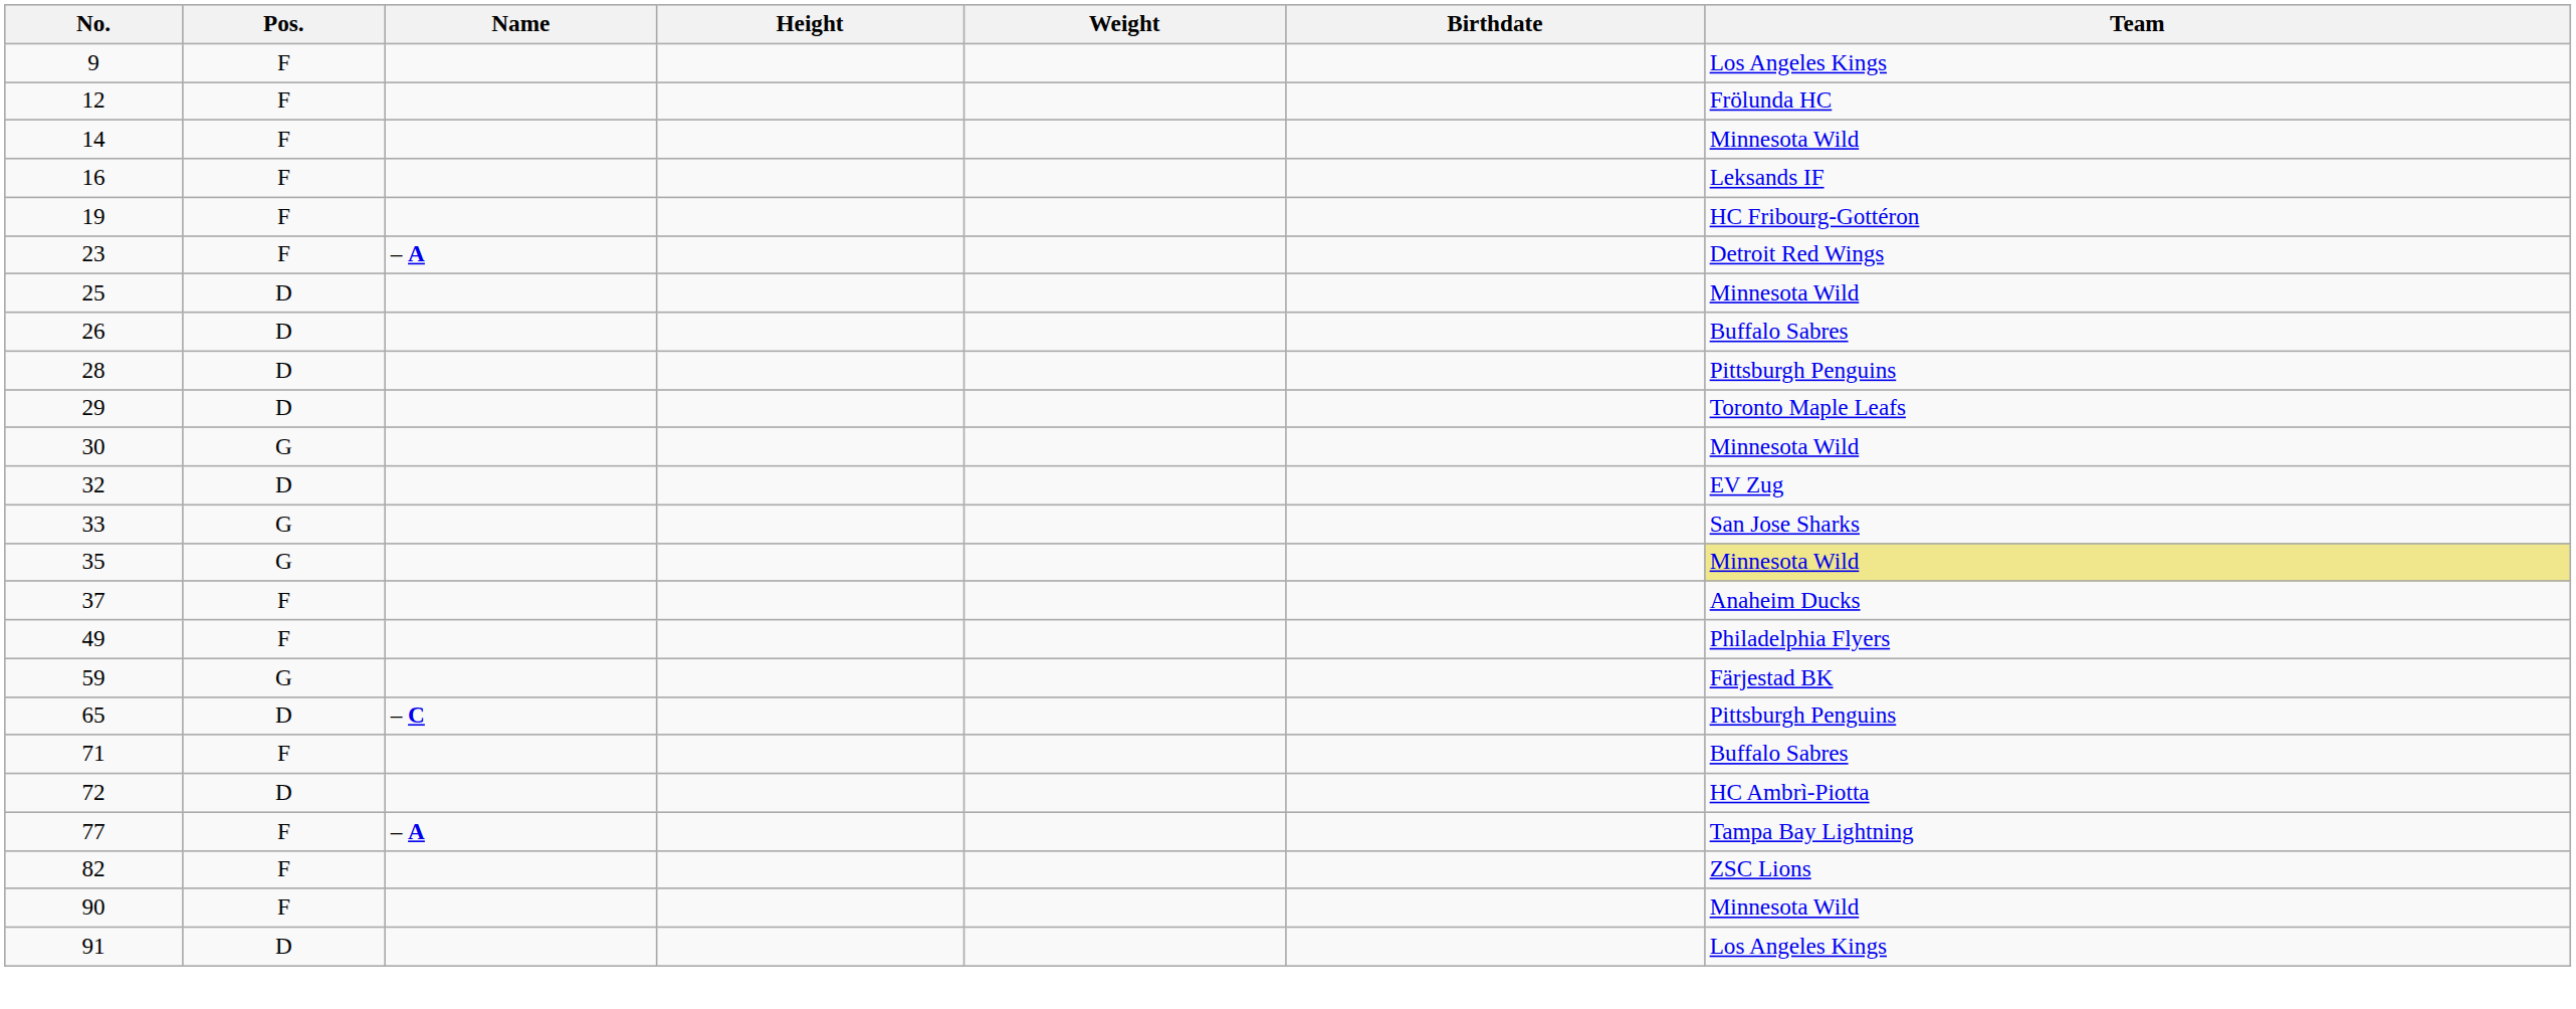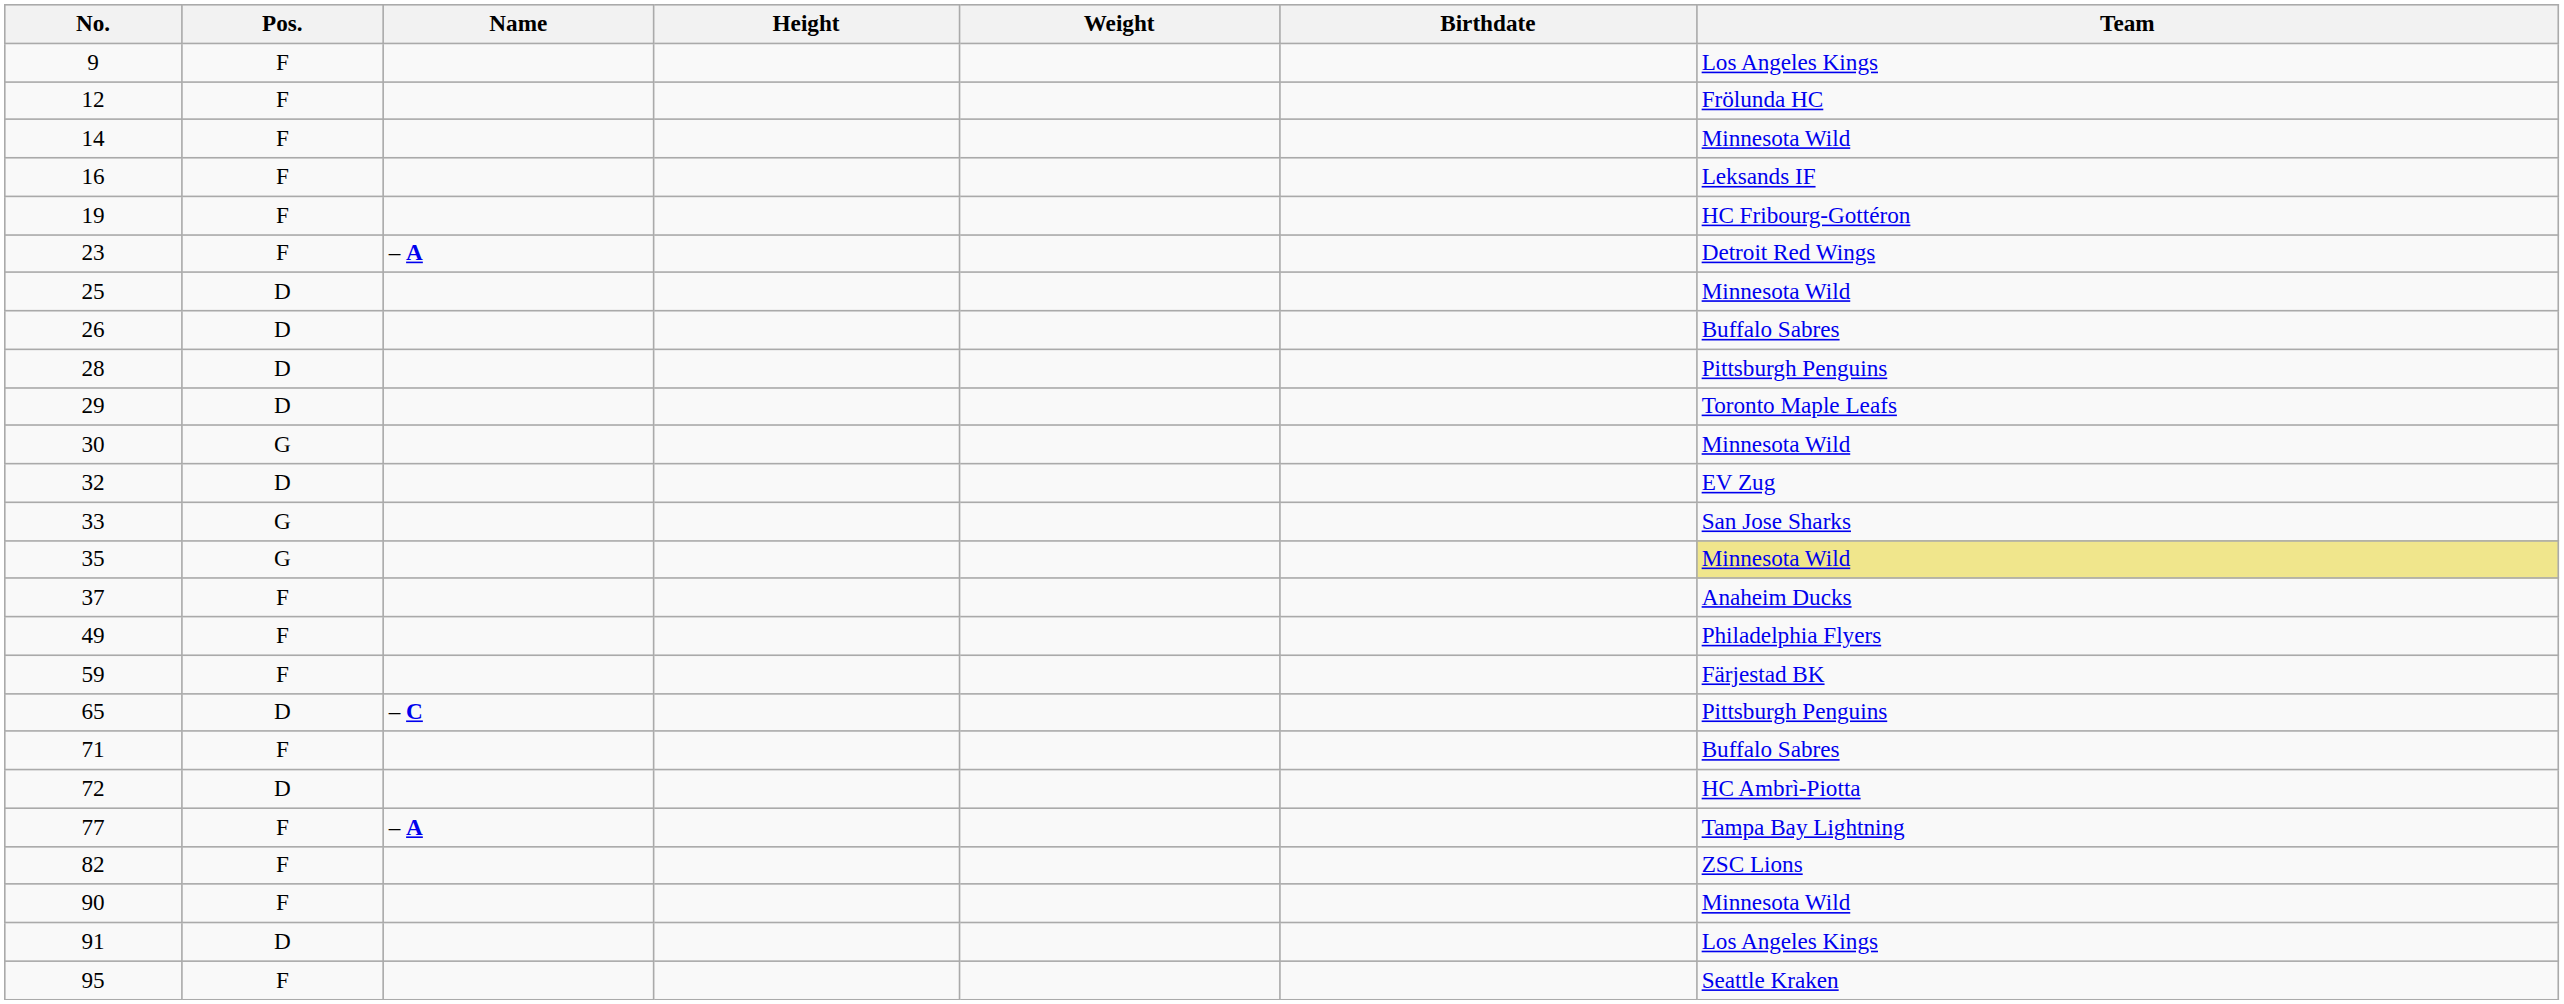59 | Pos.: G -> F
+ row: 95 | F | Seattle Kraken
